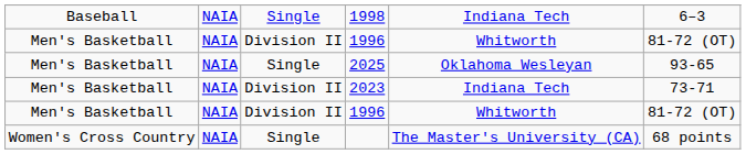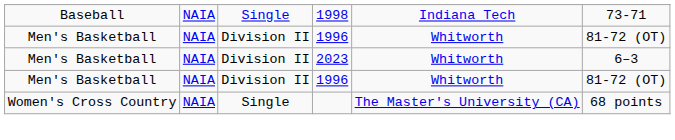1998 | column 6: 6–3 -> 73-71
- row: Men's Basketball | NAIA | Single | 2025 | Oklahoma Wesleyan | 93-65
2023 | column 5: Indiana Tech -> Whitworth
2023 | column 6: 73-71 -> 6–3
